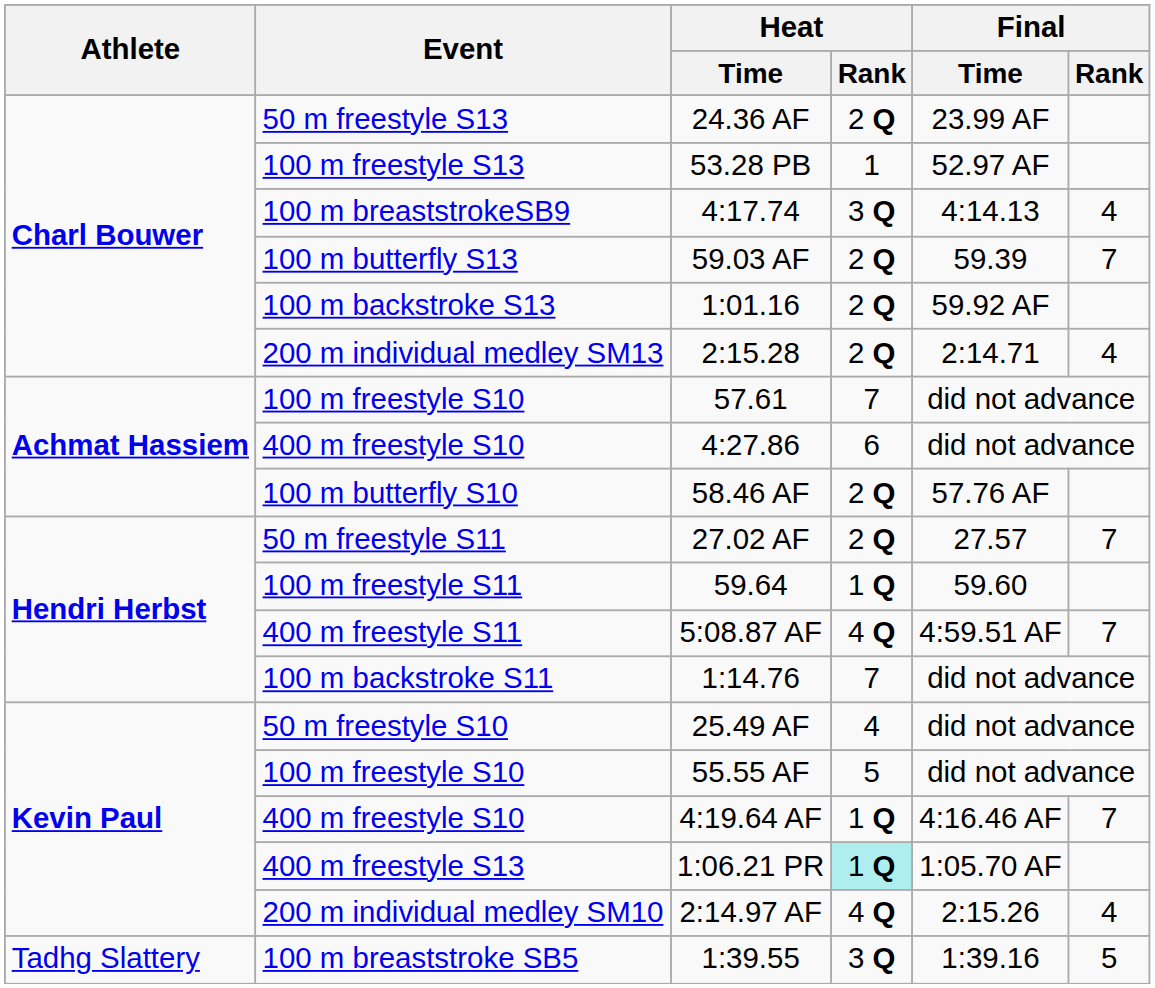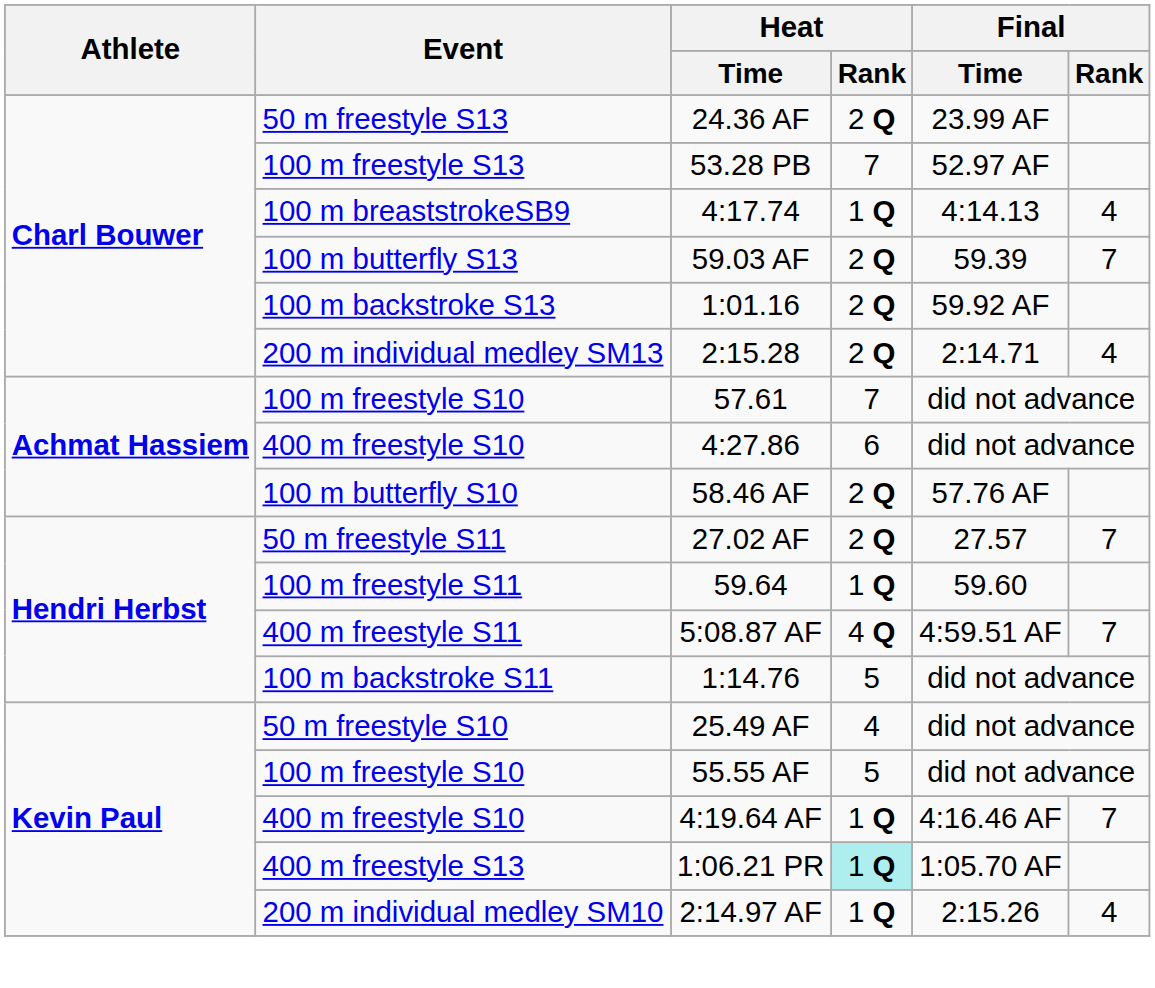53.28 PB | Heat / Rank: 1 -> 7
4:17.74 | Heat / Rank: 3 Q -> 1 Q
1:14.76 | Heat / Rank: 7 -> 5
2:14.97 AF | Heat / Rank: 4 Q -> 1 Q
- row: Tadhg Slattery | 100 m breaststroke SB5 | 1:39.55 | 3 Q | 1:39.16 | 5
